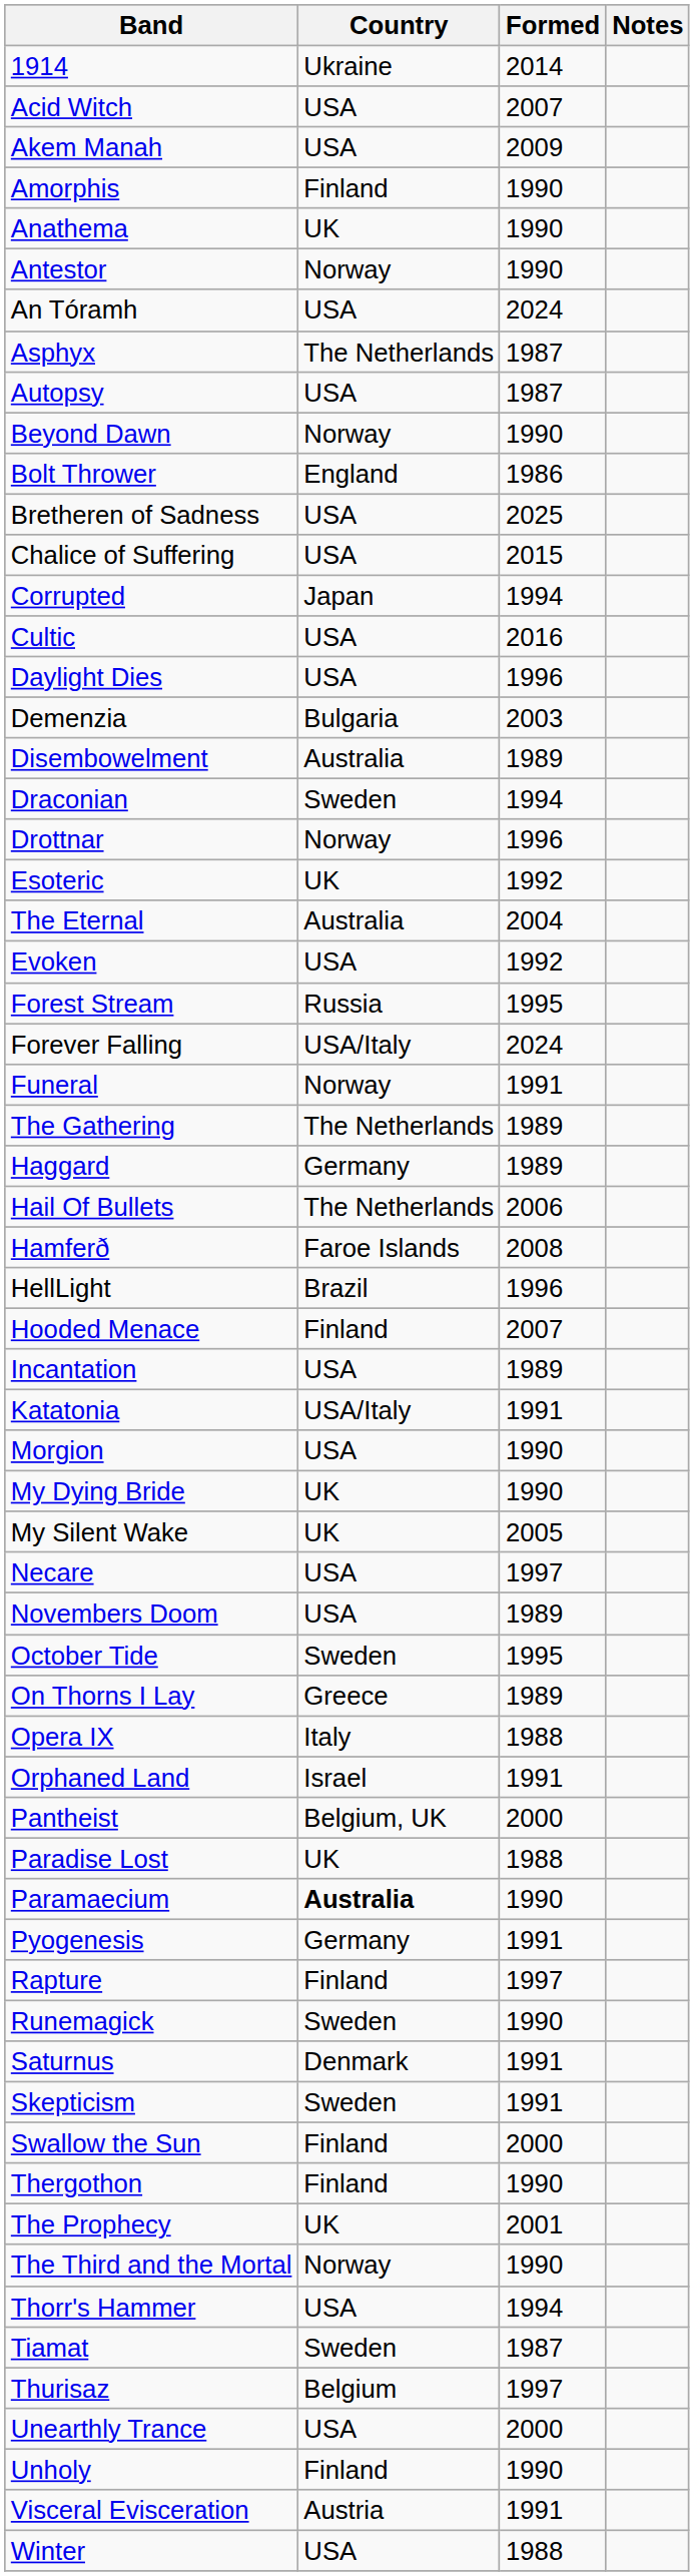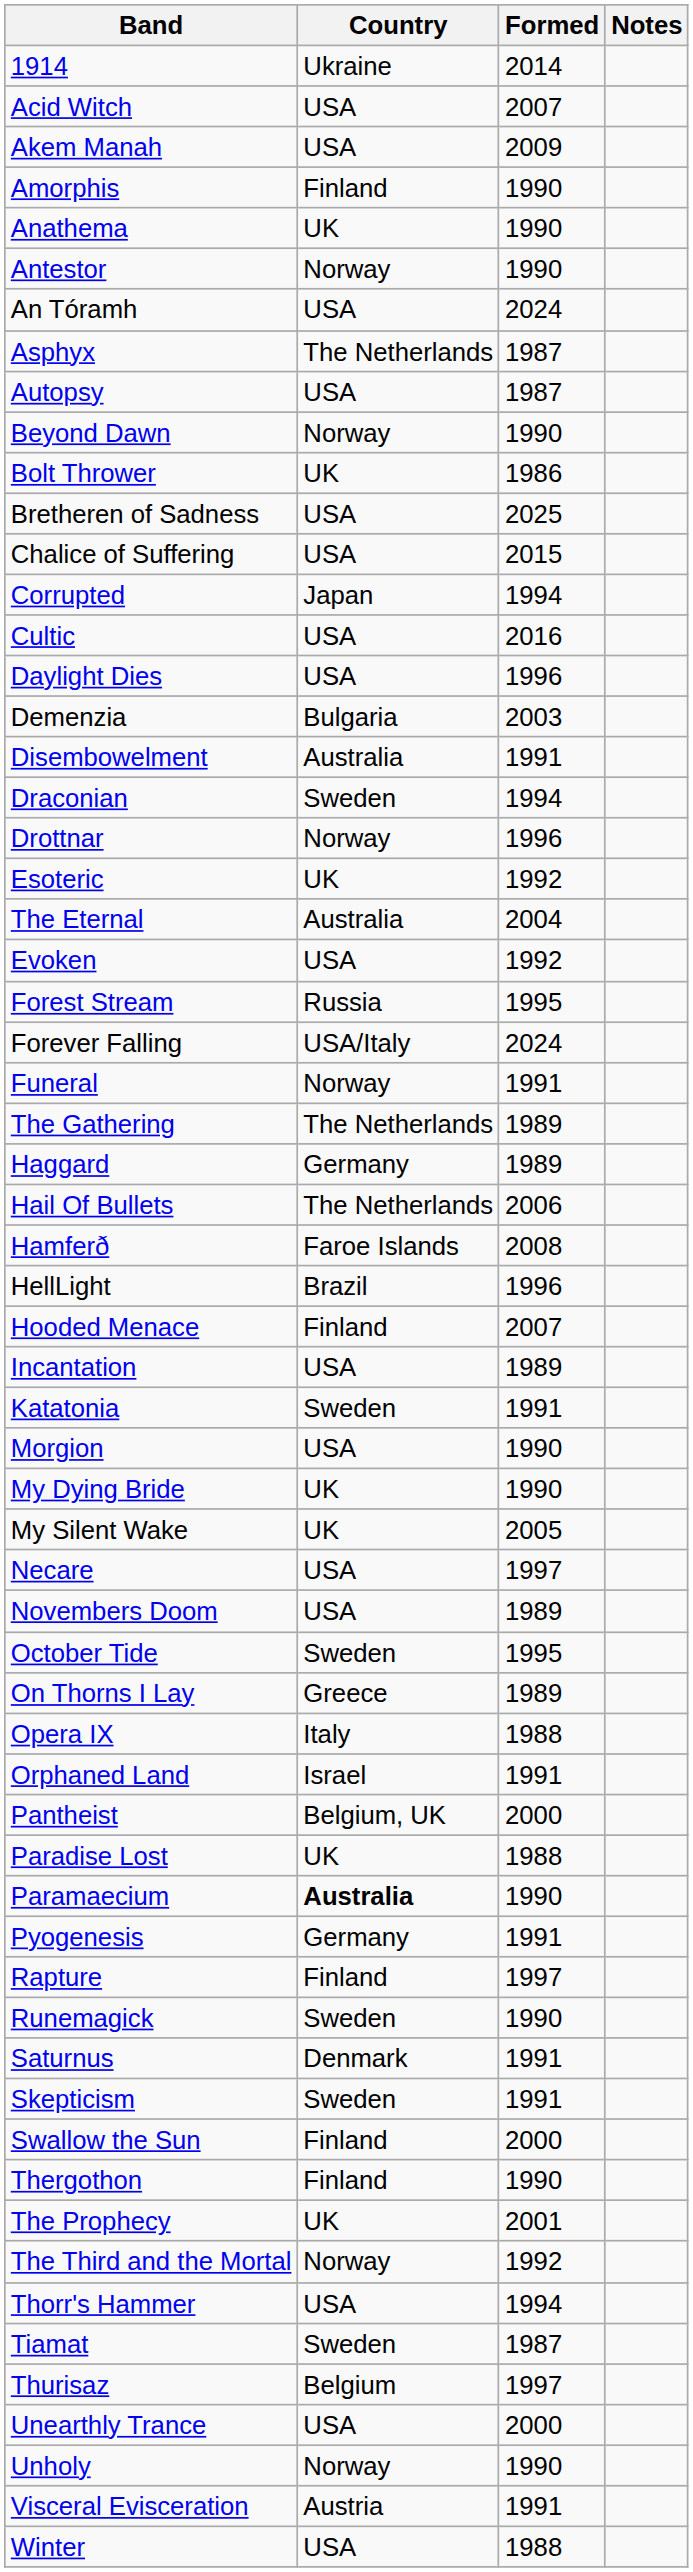Bolt Thrower | Country: England -> UK
Disembowelment | Formed: 1989 -> 1991
Katatonia | Country: USA/Italy -> Sweden
The Third and the Mortal | Formed: 1990 -> 1992
Unholy | Country: Finland -> Norway
